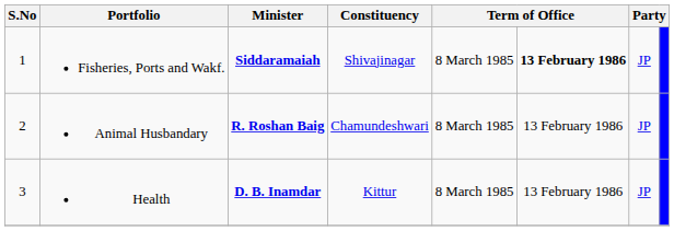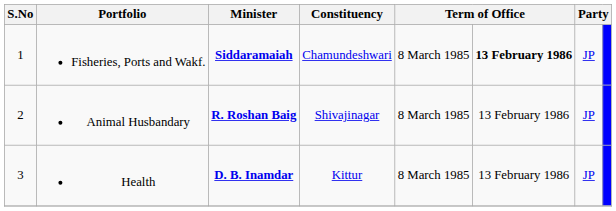Fisheries, Ports and Wakf. | Constituency: Shivajinagar -> Chamundeshwari
Animal Husbandary | Constituency: Chamundeshwari -> Shivajinagar
